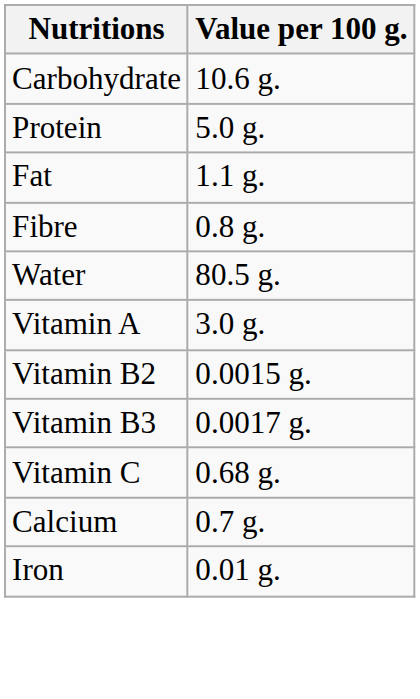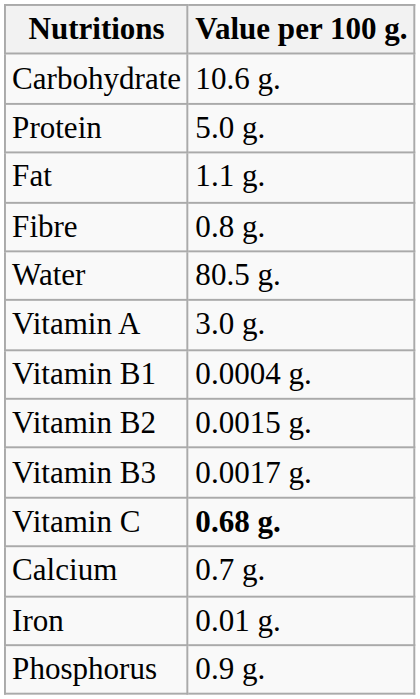+ row: Vitamin B1 | 0.0004 g.
Vitamin C | Value per 100 g.: normal -> bold
+ row: Phosphorus | 0.9 g.
